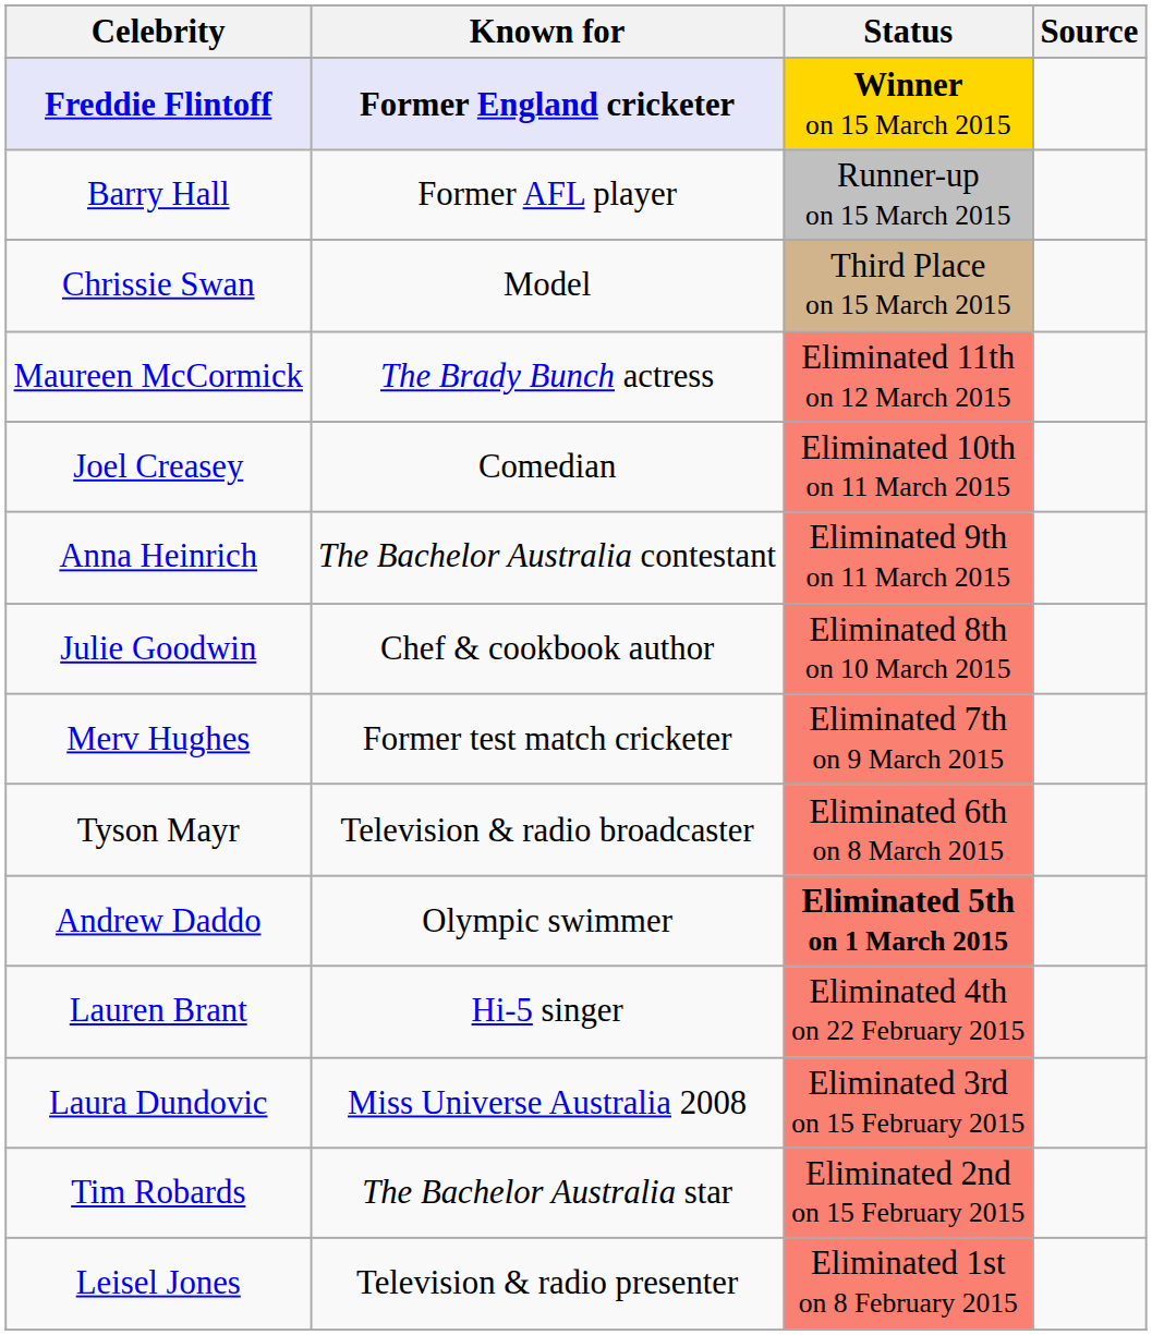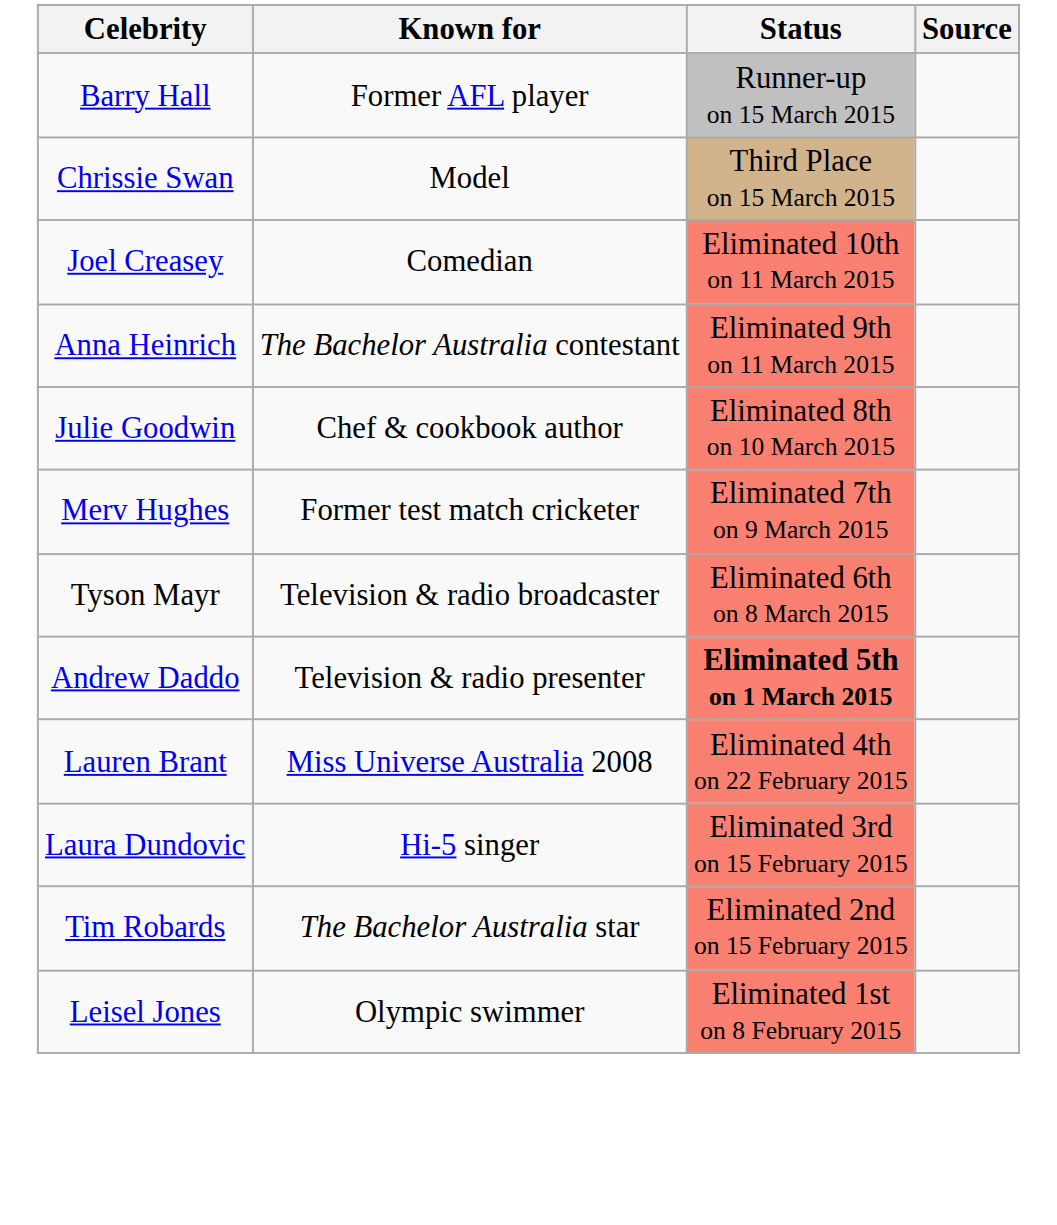- row: Freddie Flintoff | Former England cricketer | Winner on 15 March 2015
- row: Maureen McCormick | The Brady Bunch actress | Eliminated 11th on 12 March 2015
Andrew Daddo | Known for: Olympic swimmer -> Television & radio presenter
Lauren Brant | Known for: Hi-5 singer -> Miss Universe Australia 2008
Laura Dundovic | Known for: Miss Universe Australia 2008 -> Hi-5 singer
Leisel Jones | Known for: Television & radio presenter -> Olympic swimmer
